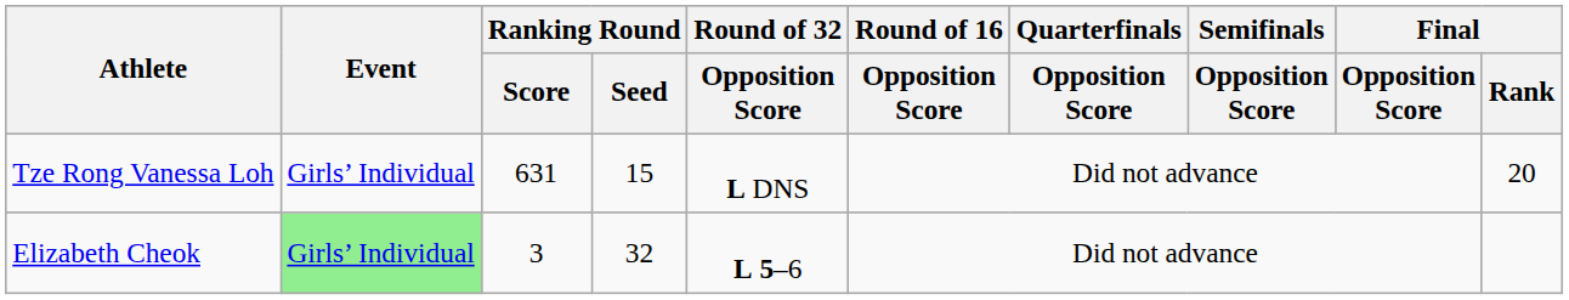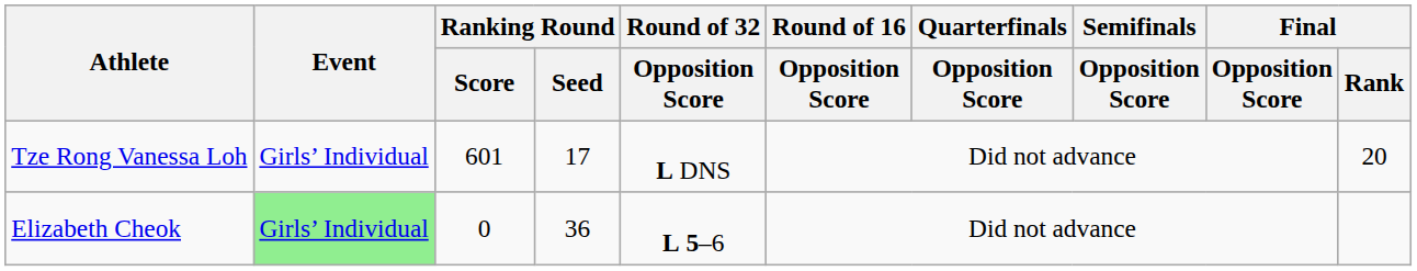Tze Rong Vanessa Loh | Ranking Round / Score: 631 -> 601
Tze Rong Vanessa Loh | Ranking Round / Seed: 15 -> 17
Elizabeth Cheok | Ranking Round / Score: 3 -> 0
Elizabeth Cheok | Ranking Round / Seed: 32 -> 36
